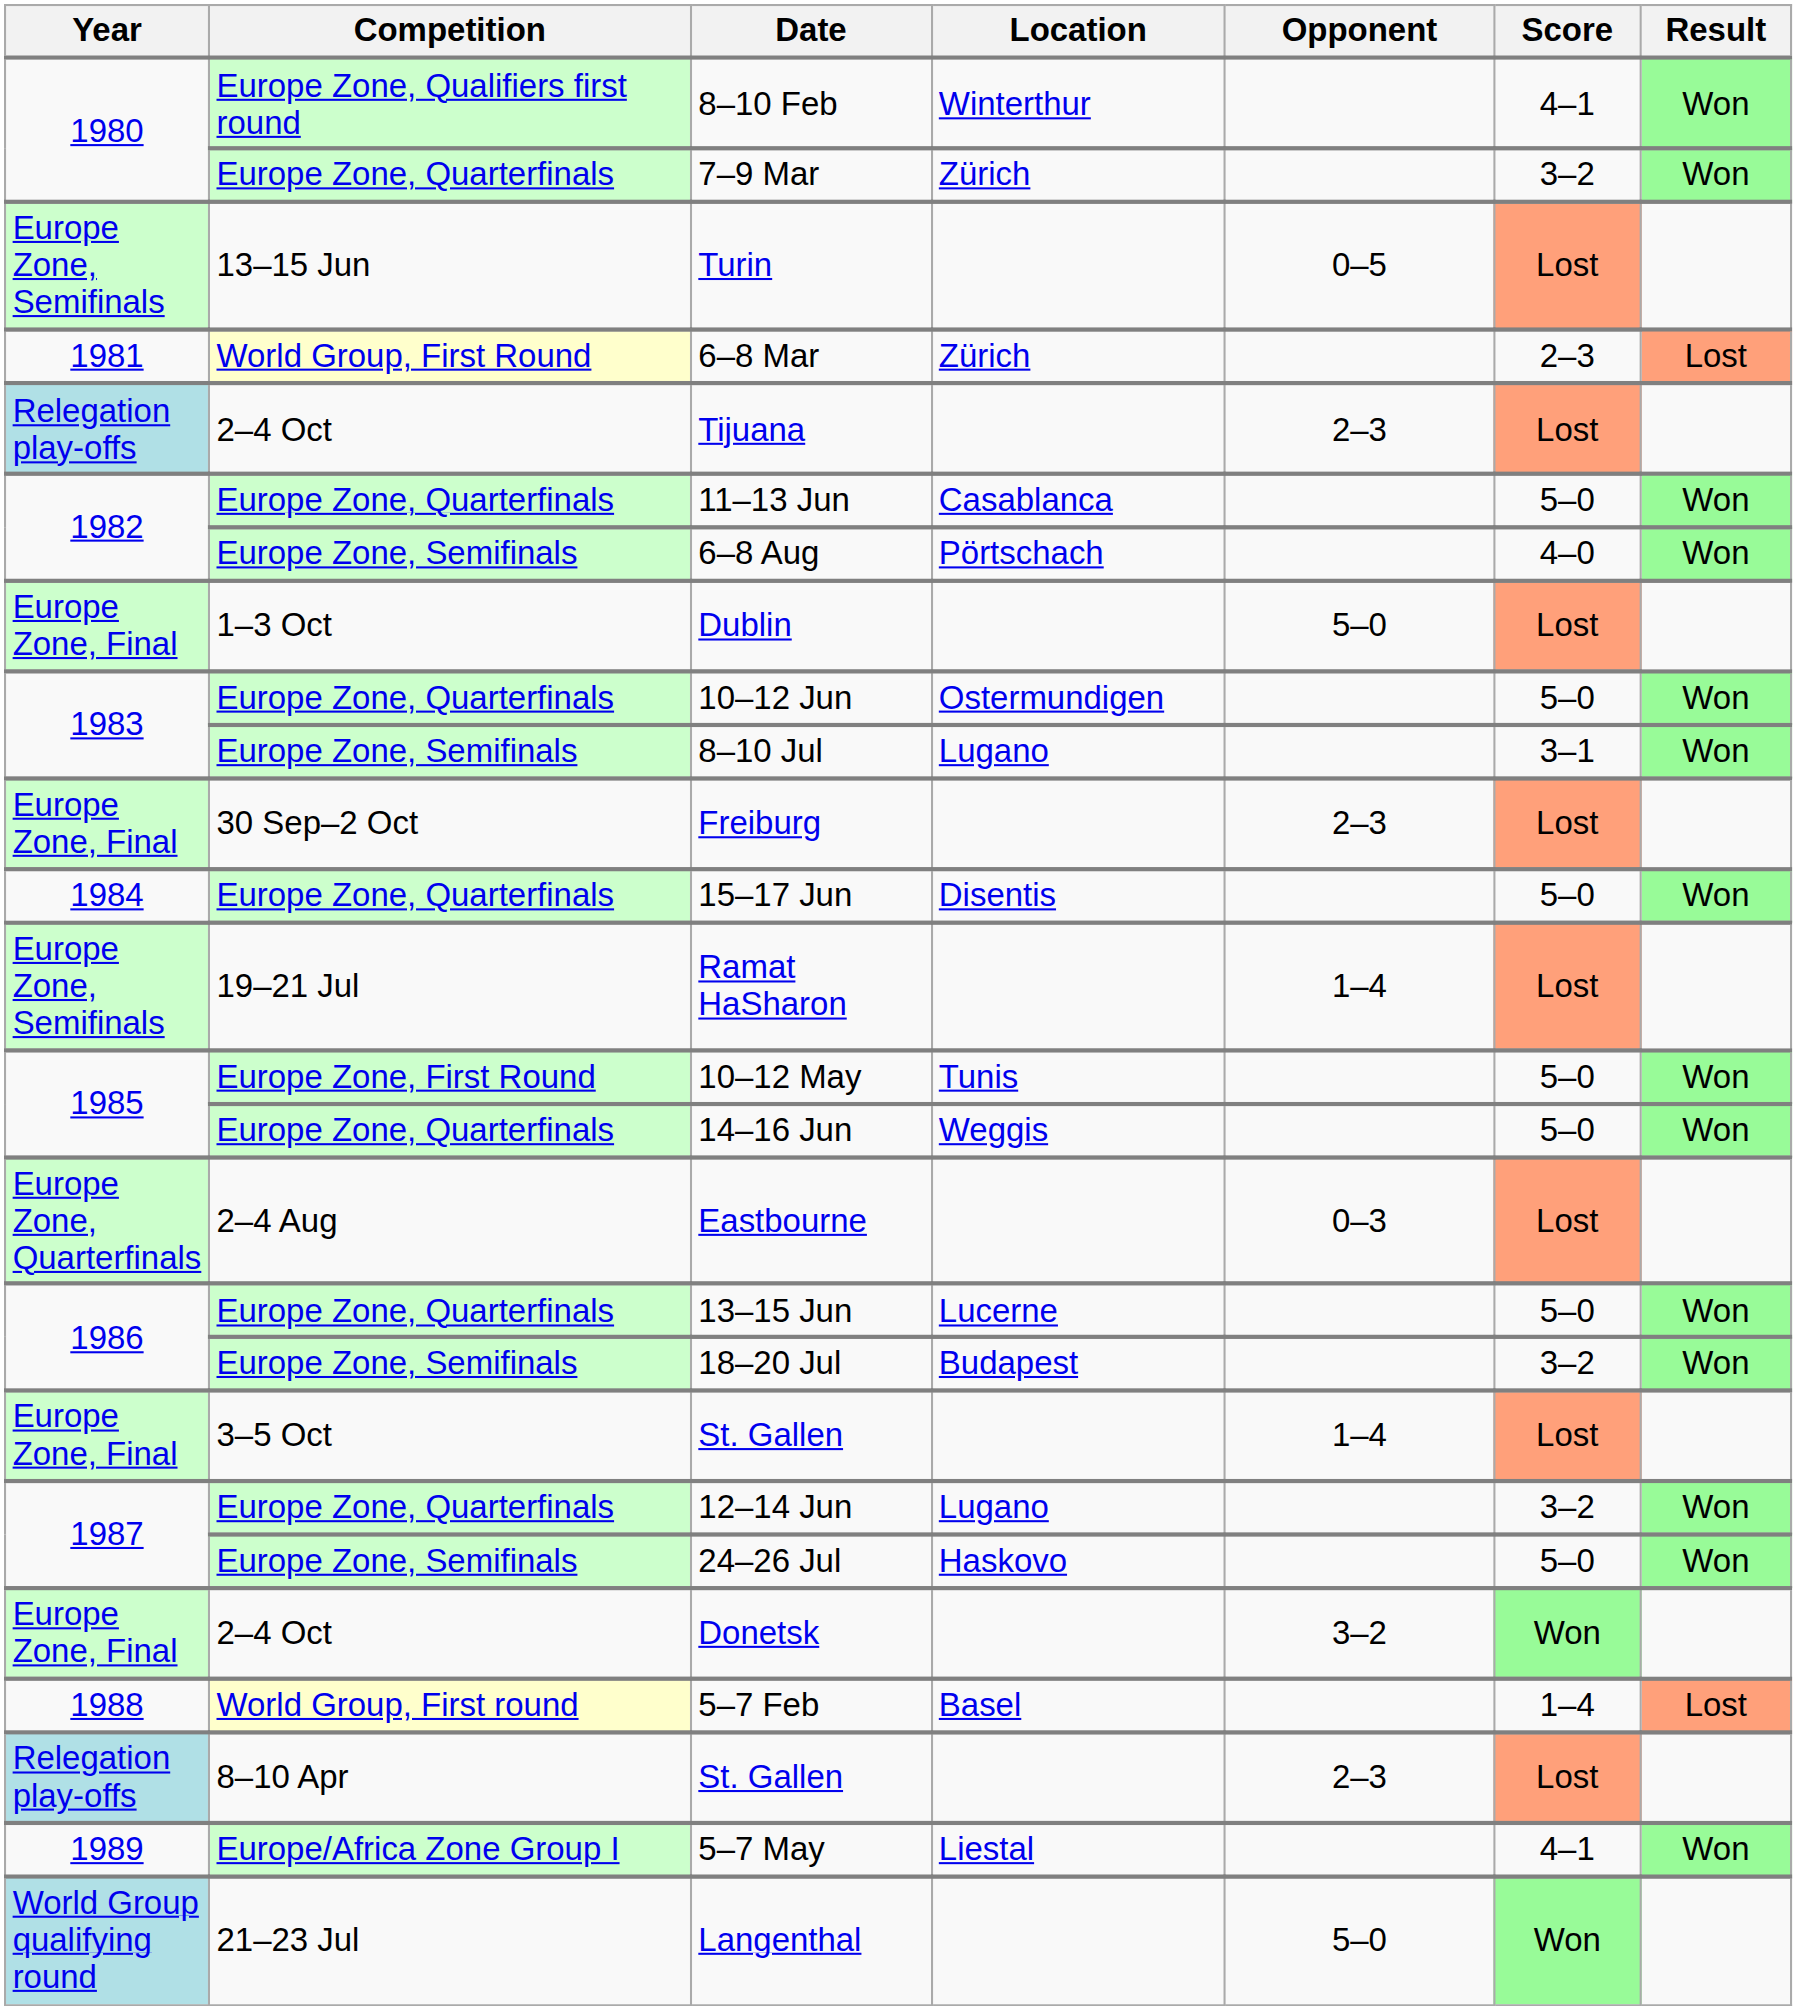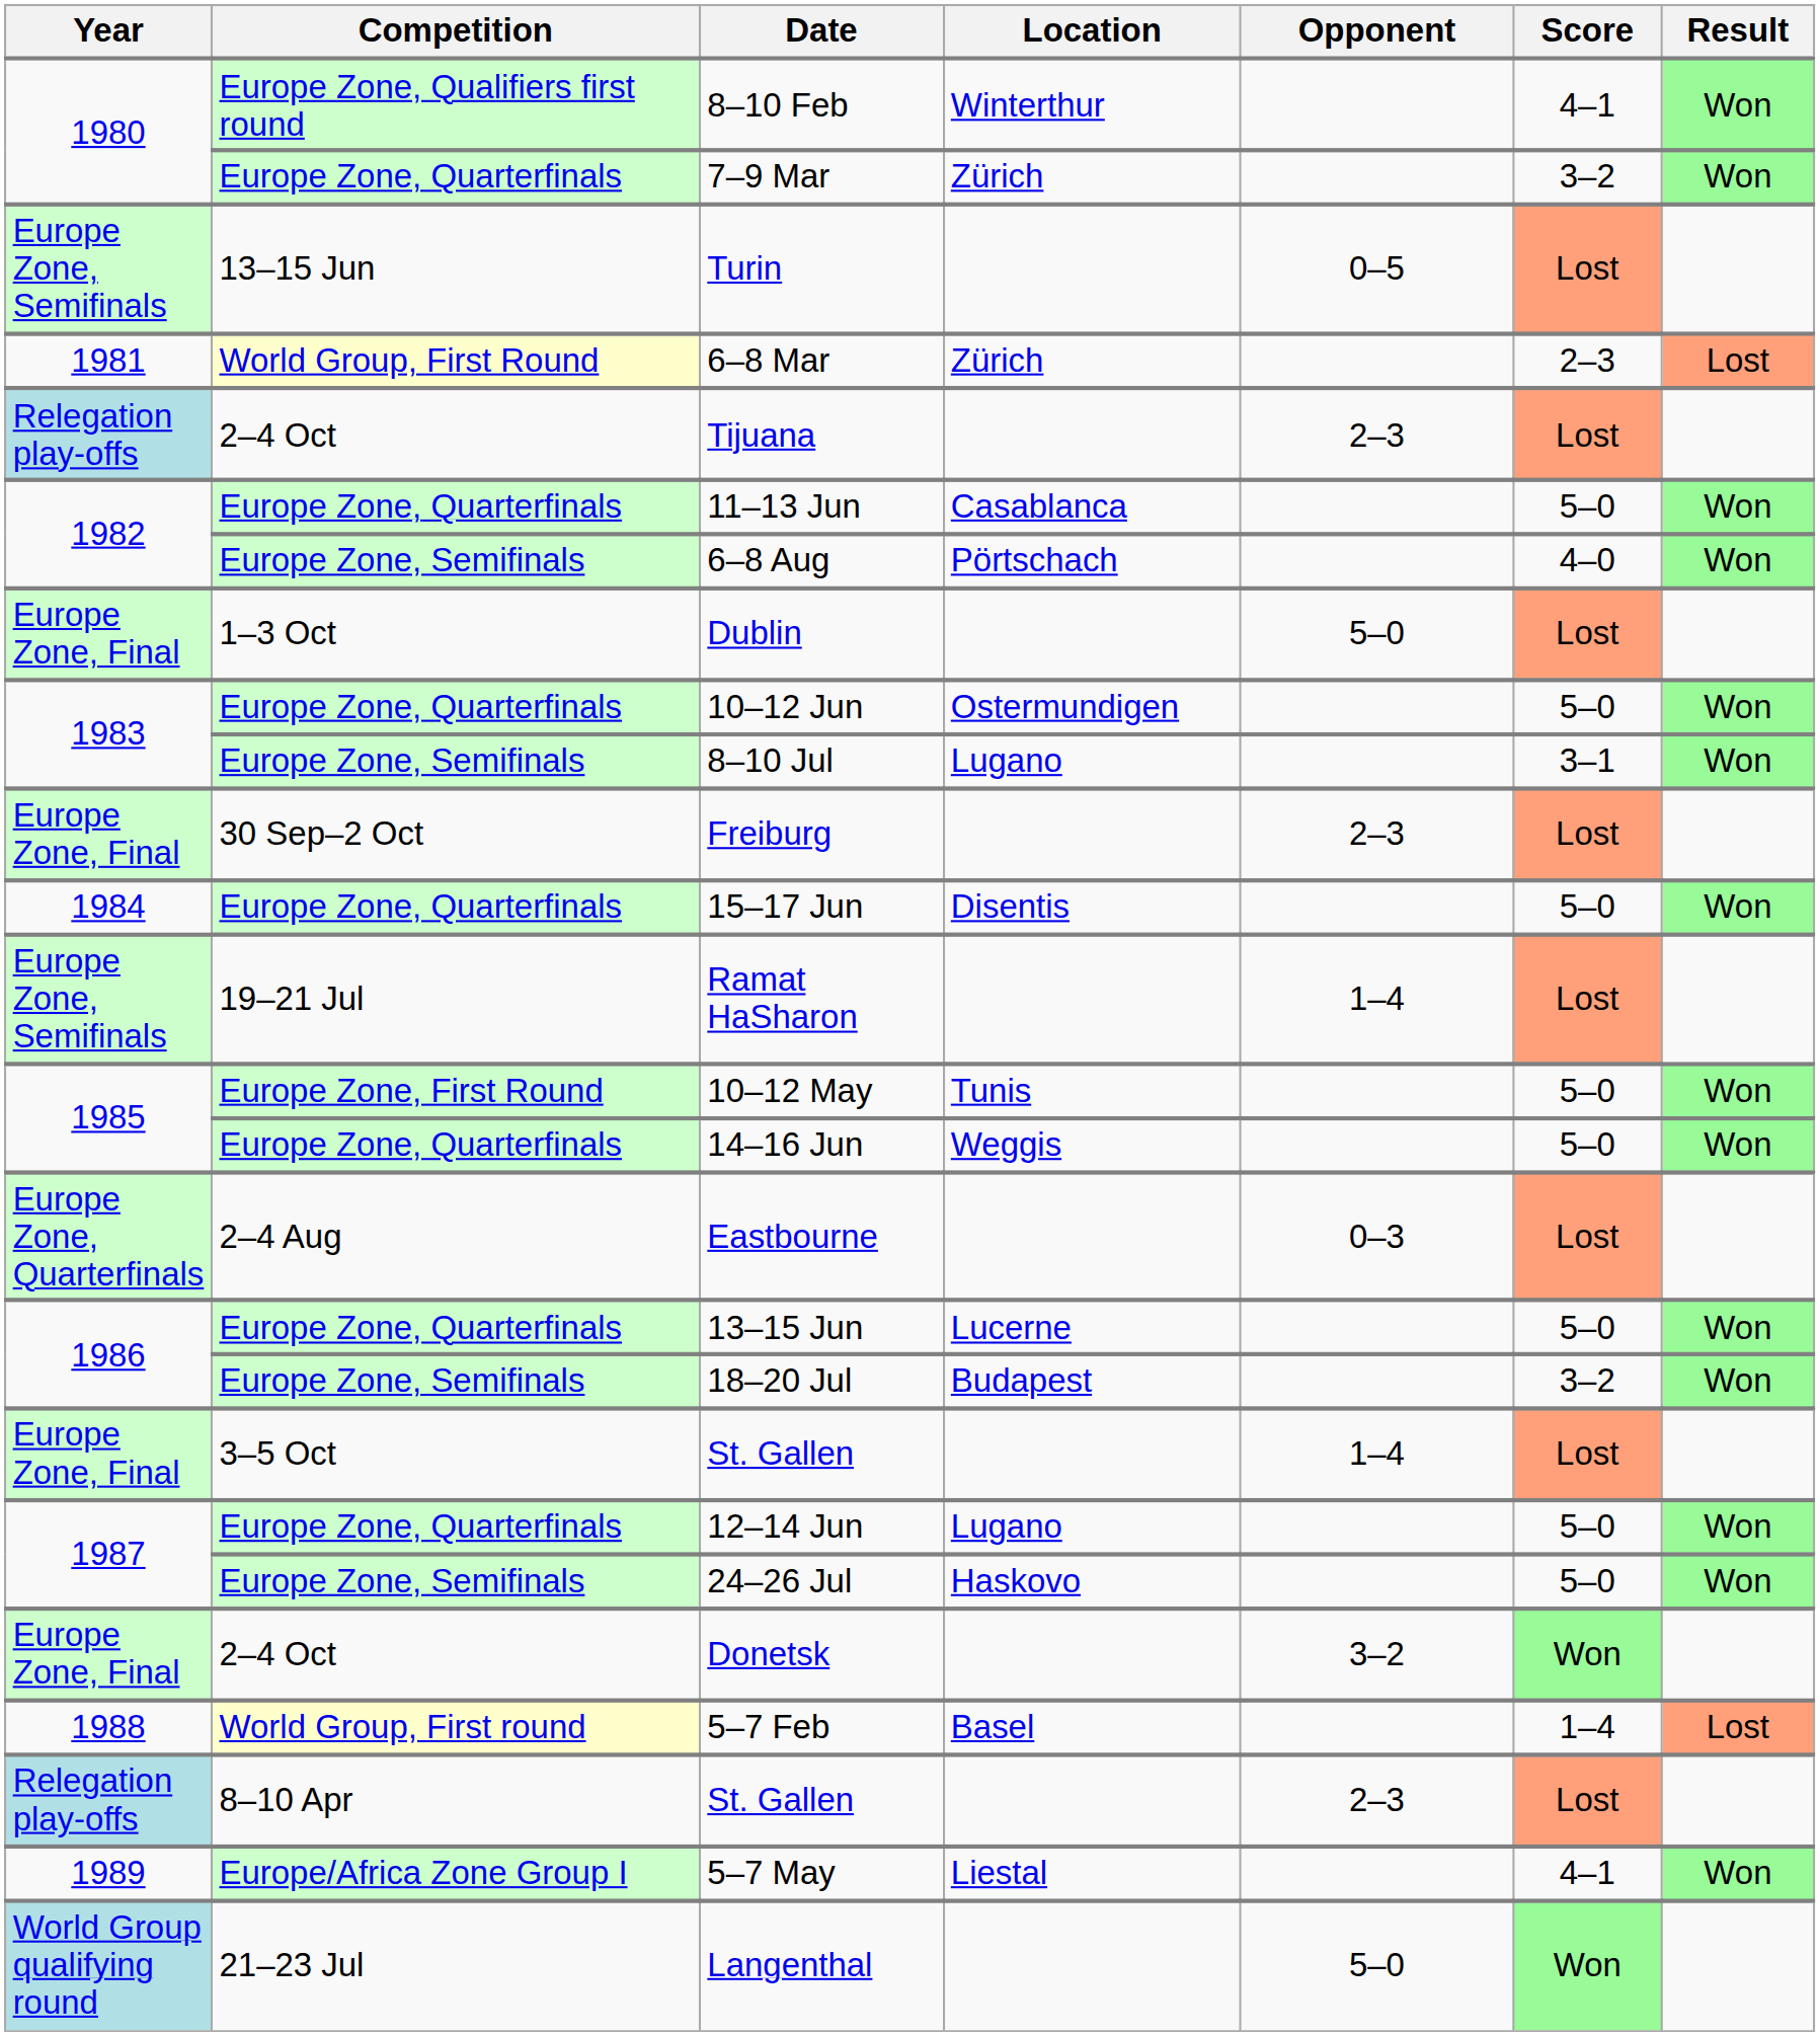12–14 Jun | Score: 3–2 -> 5–0
